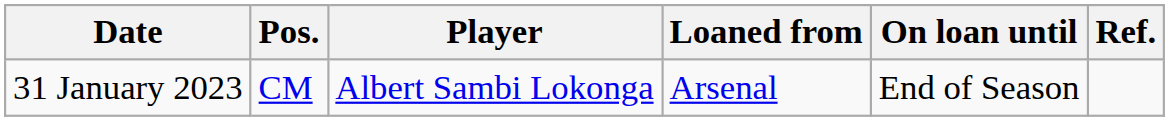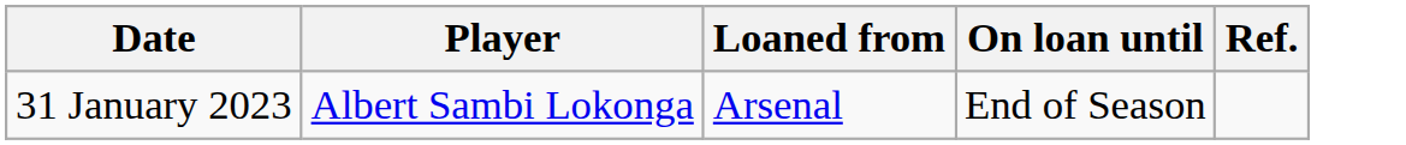- column: Pos. | CM
